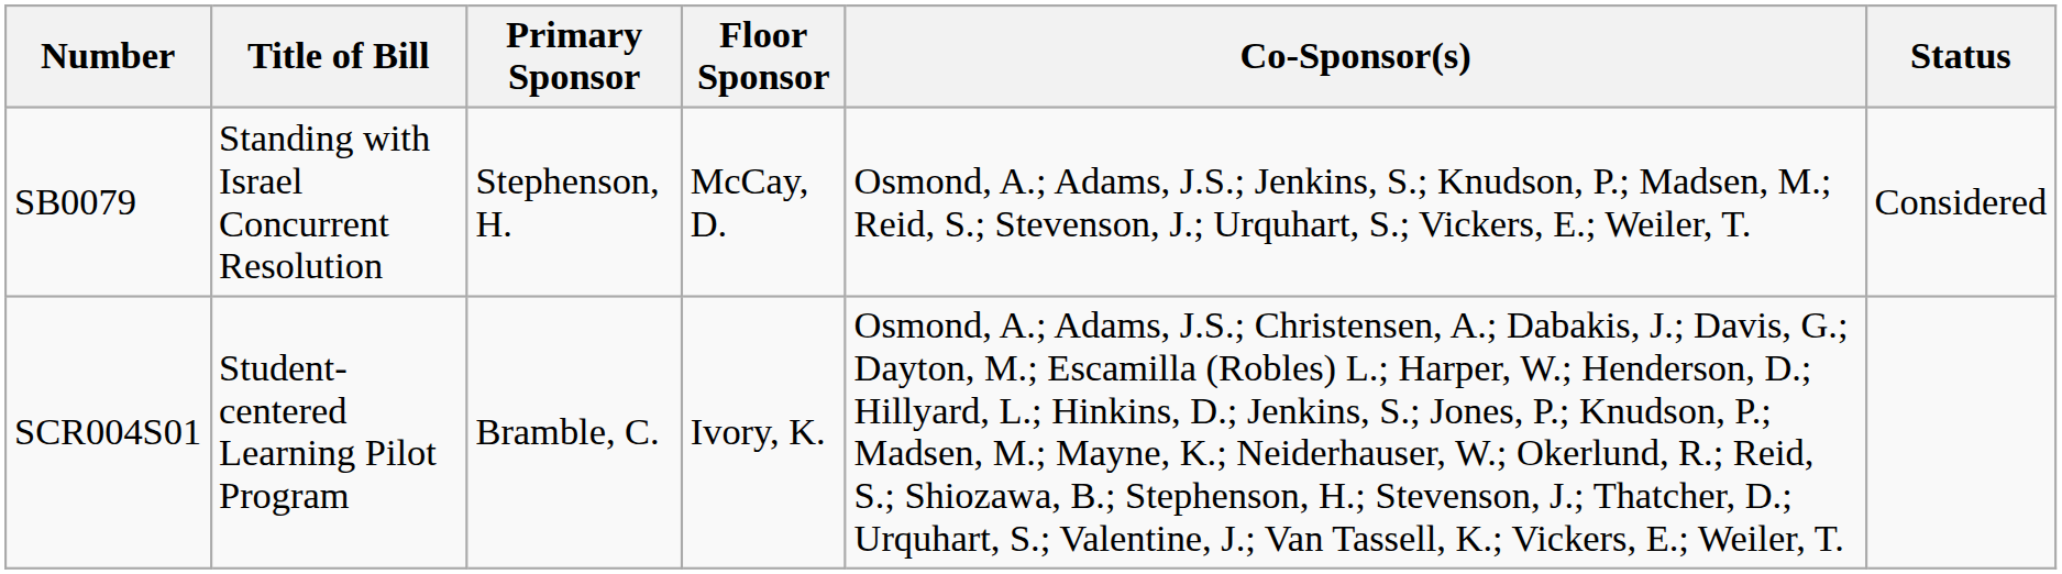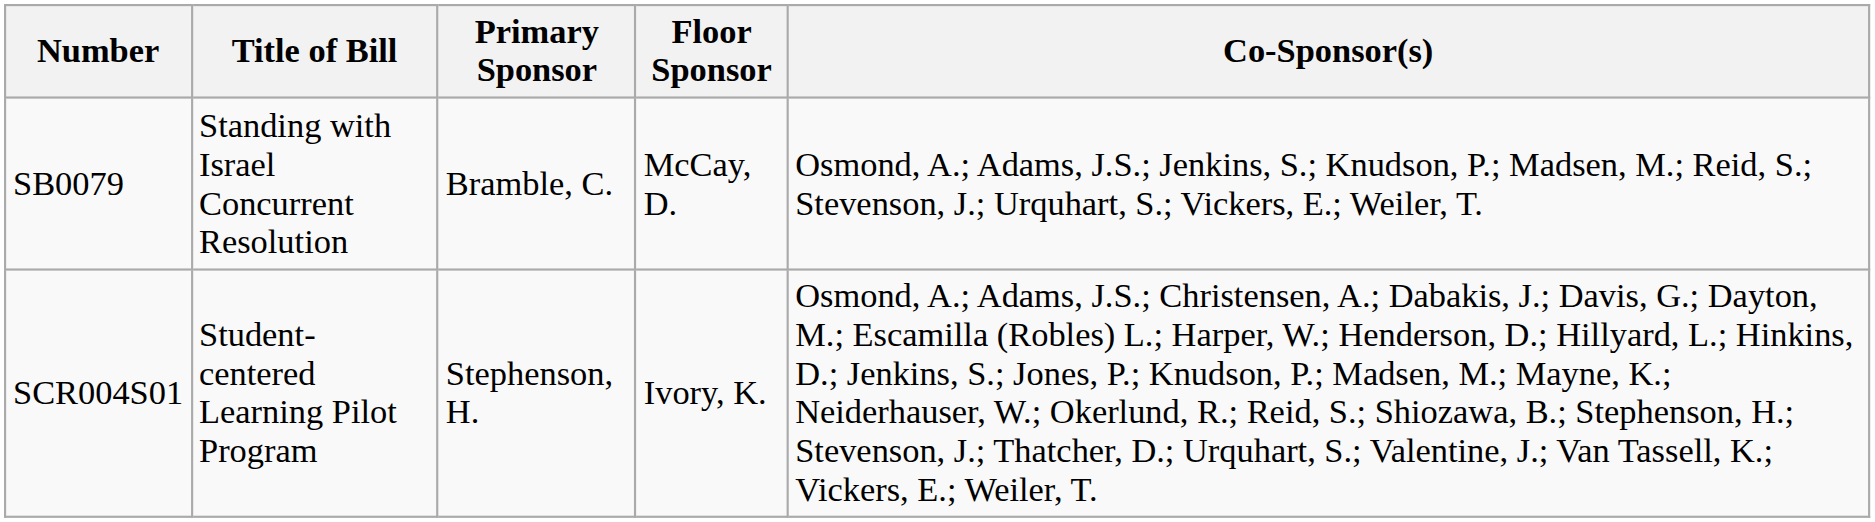- column: Status | Considered
SB0079 | Primary Sponsor: Stephenson, H. -> Bramble, C.
SCR004S01 | Primary Sponsor: Bramble, C. -> Stephenson, H.
